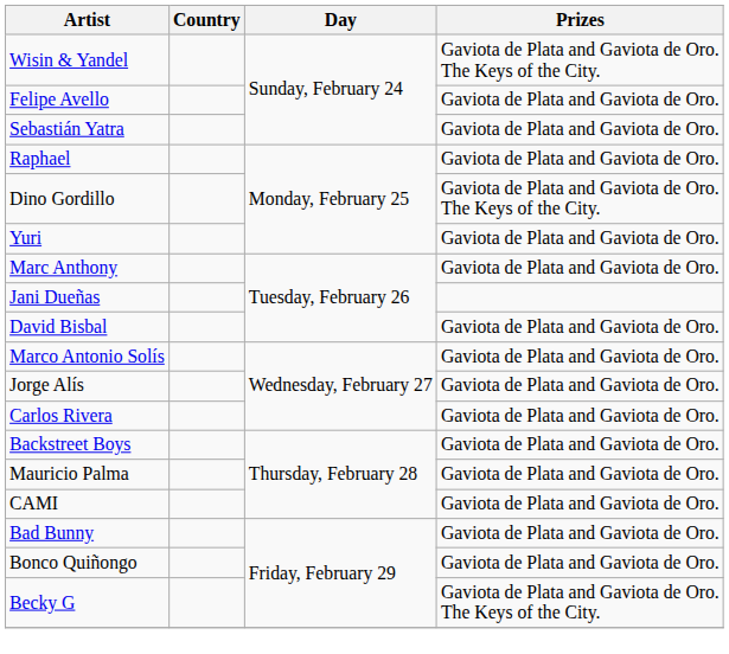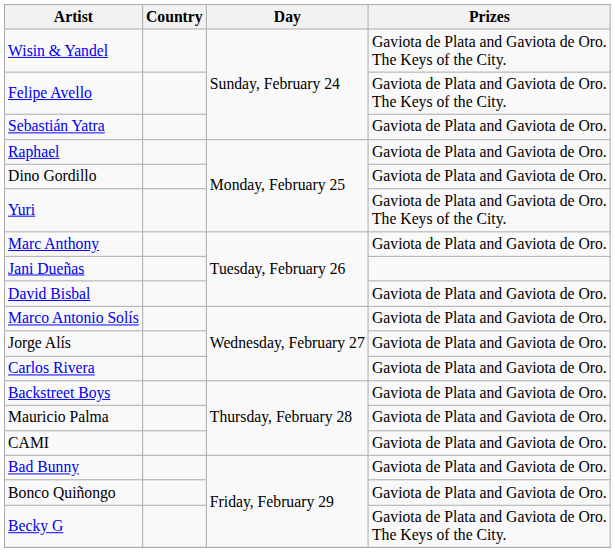Felipe Avello | Prizes: Gaviota de Plata and Gaviota de Oro. -> Gaviota de Plata and Gaviota de Oro. The Keys of the City.
Dino Gordillo | Prizes: Gaviota de Plata and Gaviota de Oro. The Keys of the City. -> Gaviota de Plata and Gaviota de Oro.
Yuri | Prizes: Gaviota de Plata and Gaviota de Oro. -> Gaviota de Plata and Gaviota de Oro. The Keys of the City.
